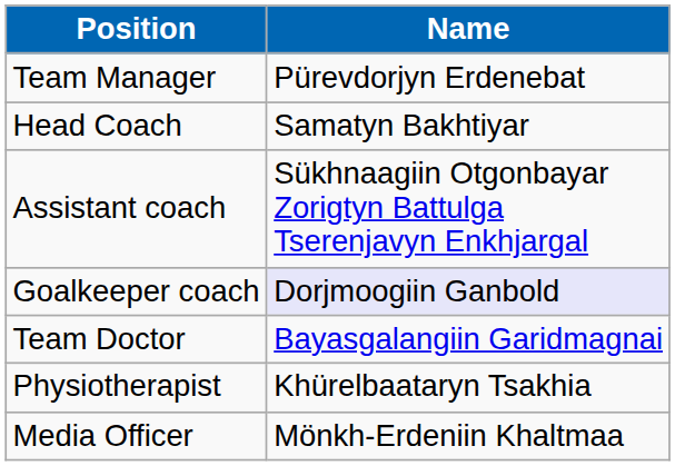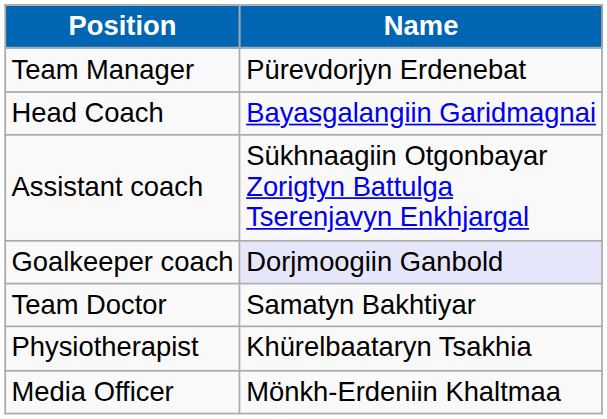Head Coach | Name: Samatyn Bakhtiyar -> Bayasgalangiin Garidmagnai
Team Doctor | Name: Bayasgalangiin Garidmagnai -> Samatyn Bakhtiyar
